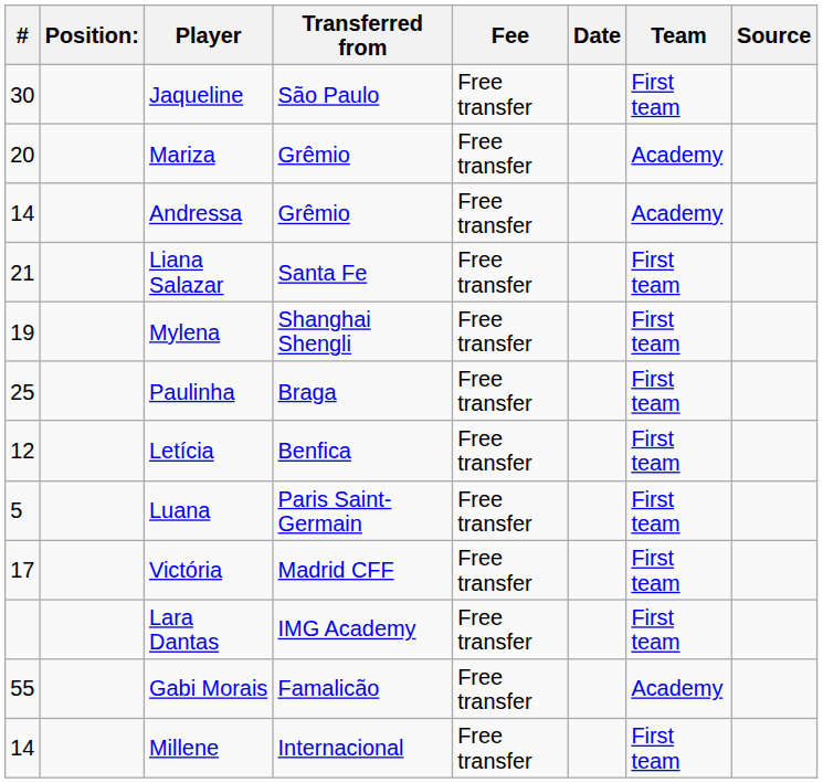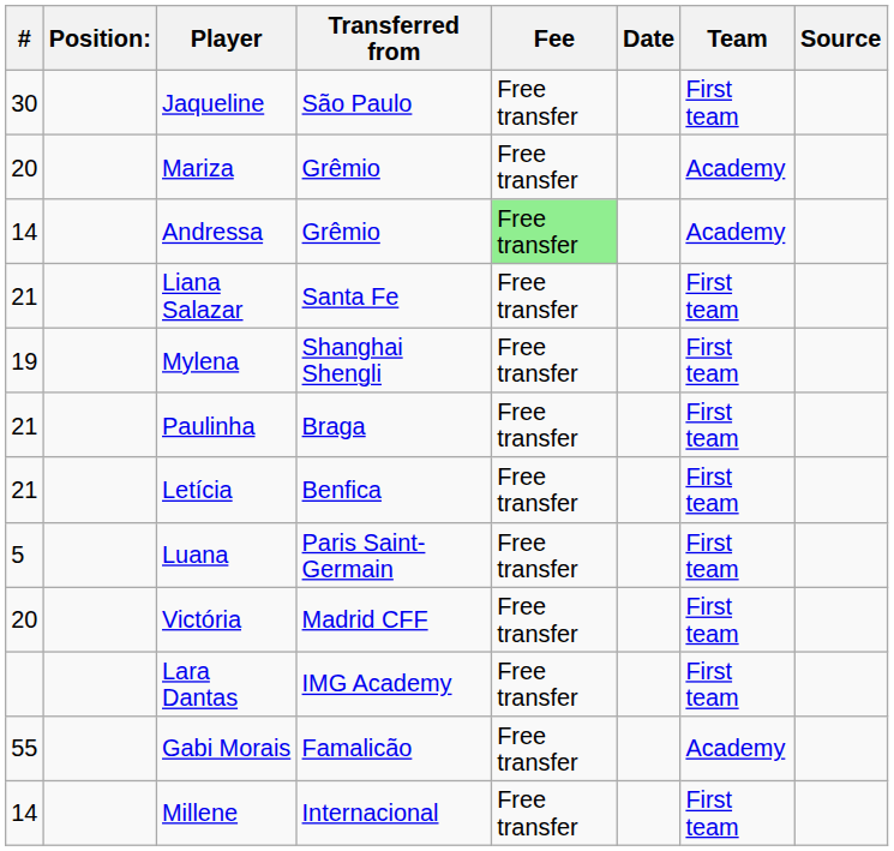Andressa | Fee: no background -> lightgreen background
Paulinha | #: 25 -> 21
Letícia | #: 12 -> 21
Victória | #: 17 -> 20
